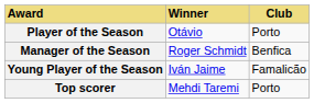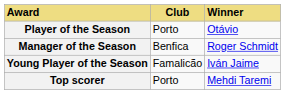columns swapped: Winner <-> Club
